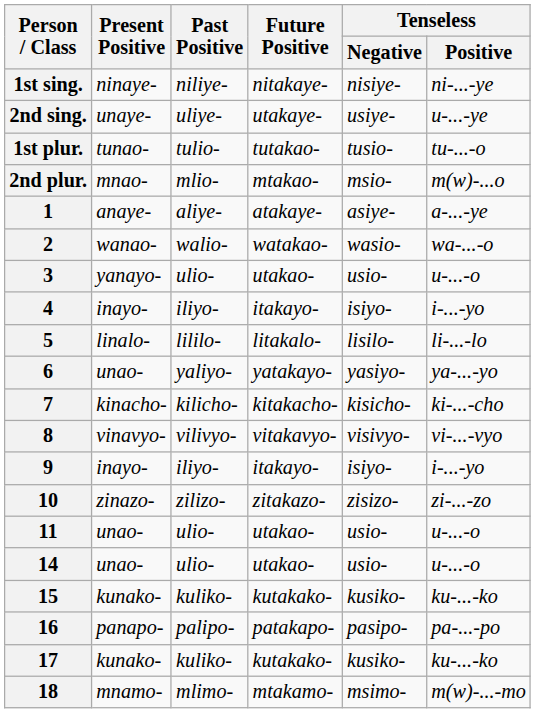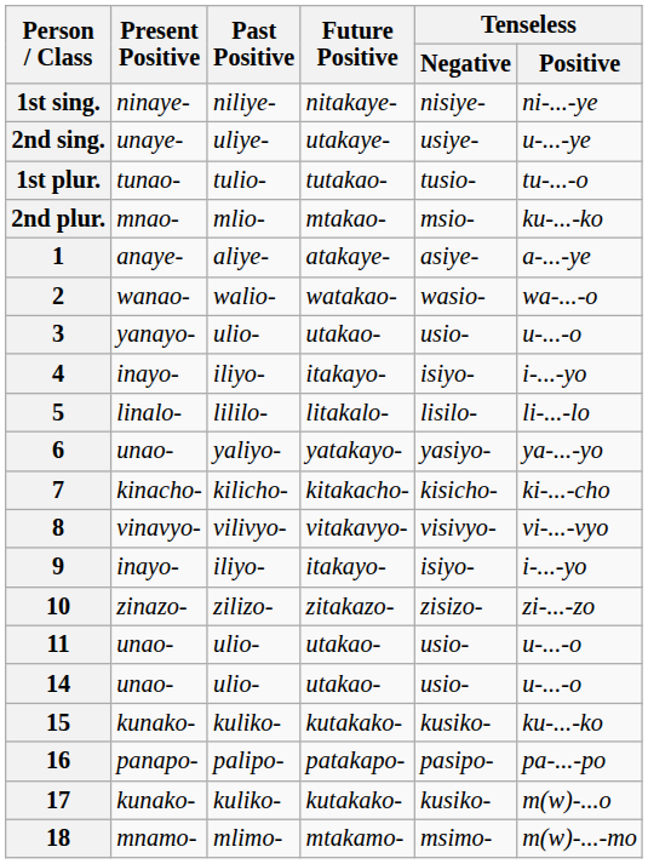2nd plur. | Tenseless / Positive: m(w)-...o -> ku-...-ko
17 | Tenseless / Positive: ku-...-ko -> m(w)-...o
